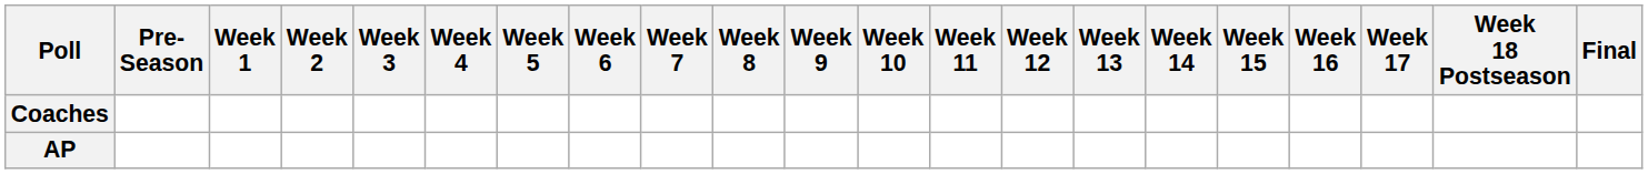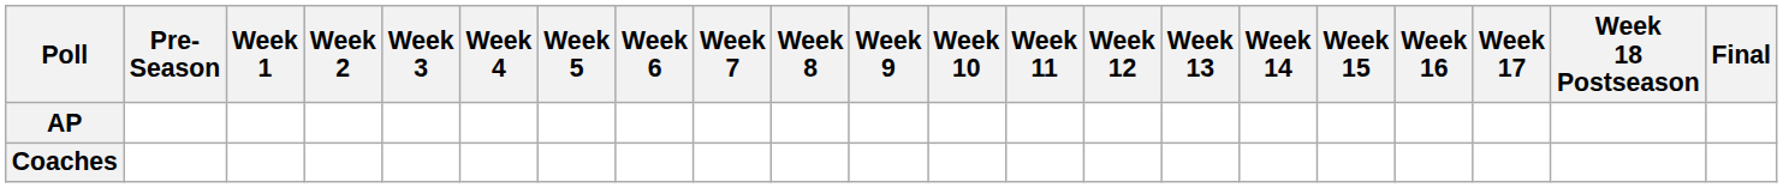rows swapped: AP <-> Coaches
